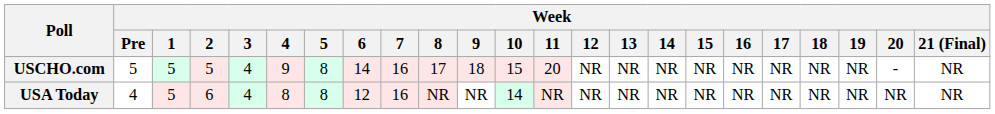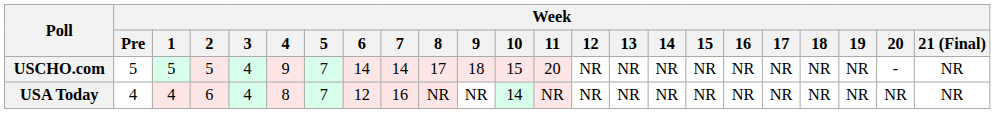USCHO.com | Week / 5: 8 -> 7
USCHO.com | Week / 7: 16 -> 14
USA Today | Week / 1: 5 -> 4
USA Today | Week / 5: 8 -> 7
